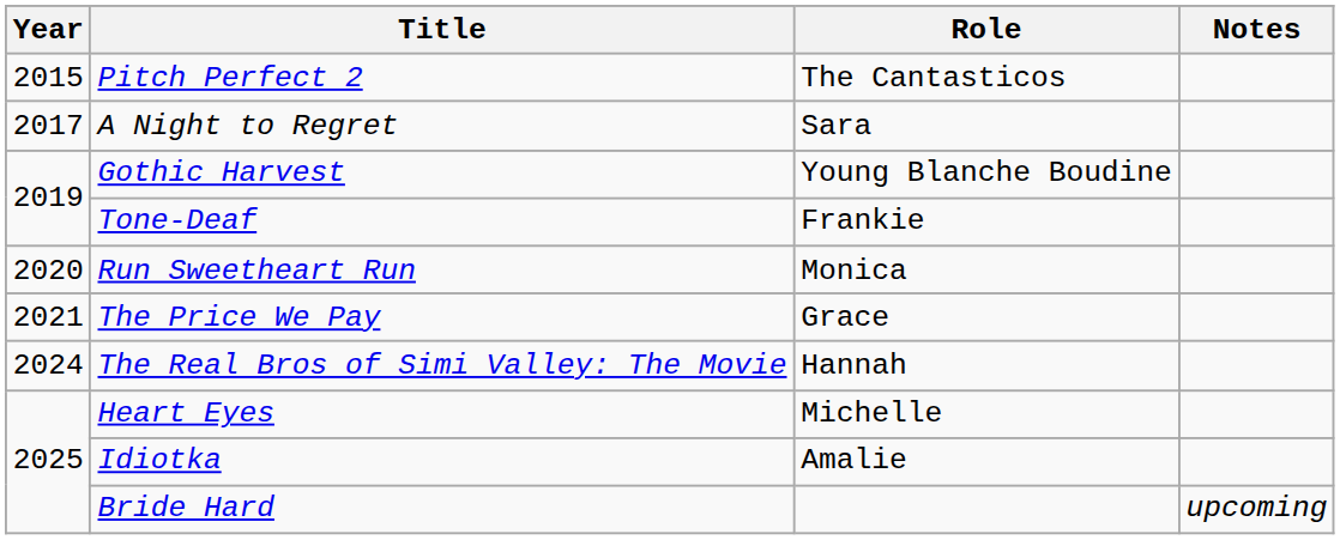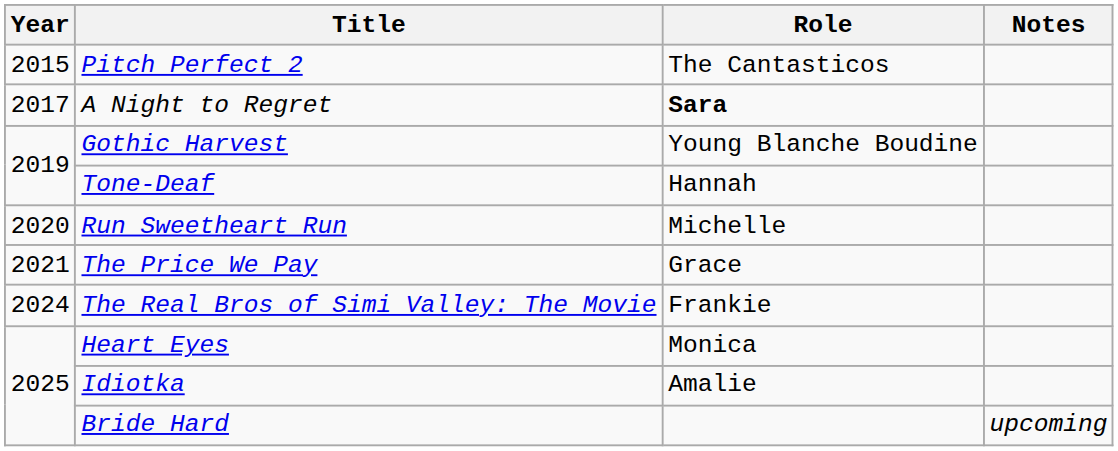A Night to Regret | Role: normal -> bold
Tone-Deaf | Role: Frankie -> Hannah
Run Sweetheart Run | Role: Monica -> Michelle
The Real Bros of Simi Valley: The Movie | Role: Hannah -> Frankie
Heart Eyes | Role: Michelle -> Monica
